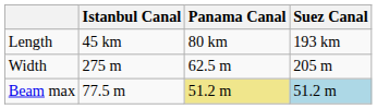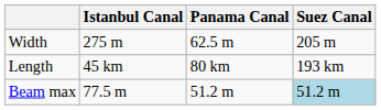rows swapped: Width <-> Length
Beam max | Panama Canal: khaki background -> no background
